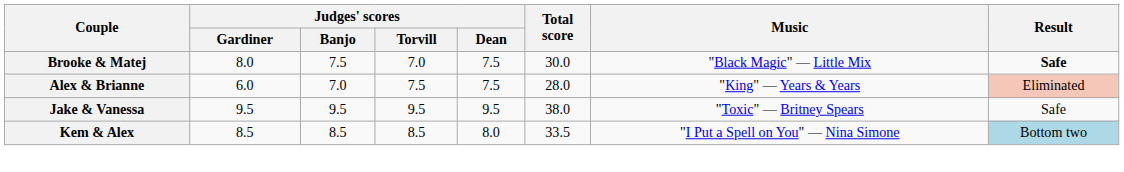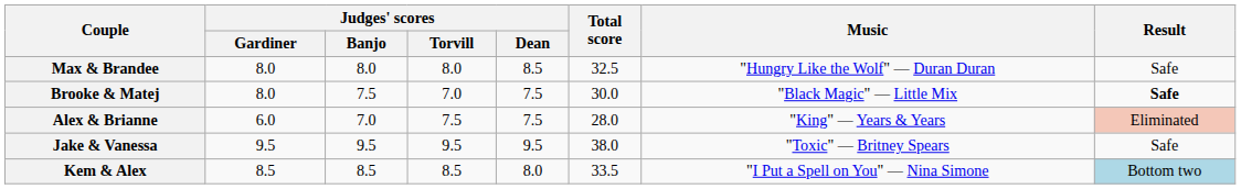+ row: Max & Brandee | 8.0 | 8.0 | 8.0 | 8.5 | 32.5 | "Hungry Like the Wolf" — Duran Duran | Safe
